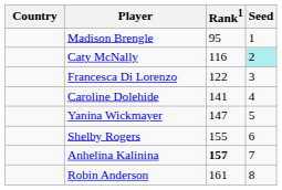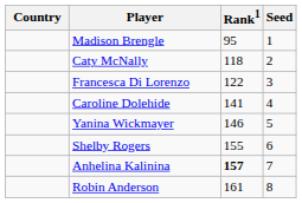Caty McNally | Rank1: 116 -> 118
Caty McNally | Seed: paleturquoise background -> no background
Yanina Wickmayer | Rank1: 147 -> 146
